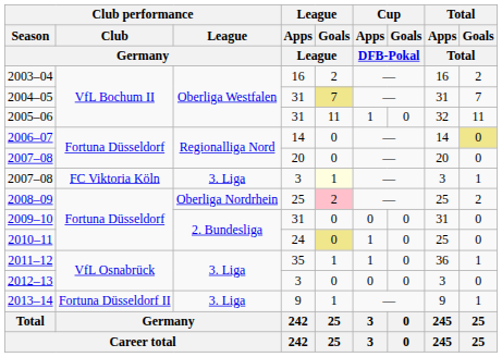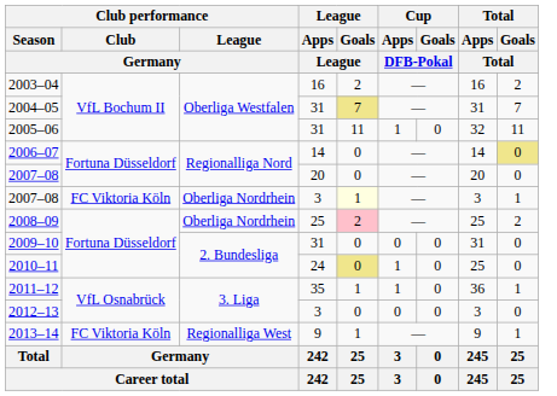2007–08 / 3 | Club performance / League / Germany: 3. Liga -> Oberliga Nordrhein
2013–14 | Club performance / Club / Germany: Fortuna Düsseldorf II -> FC Viktoria Köln
2013–14 | Club performance / League / Germany: 3. Liga -> Regionalliga West
